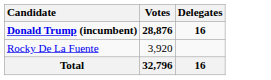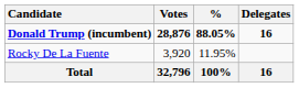+ column: % | 88.05% | 11.95% | 100%
